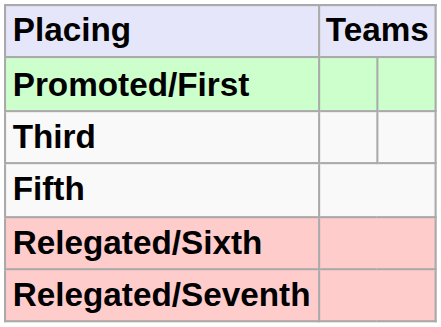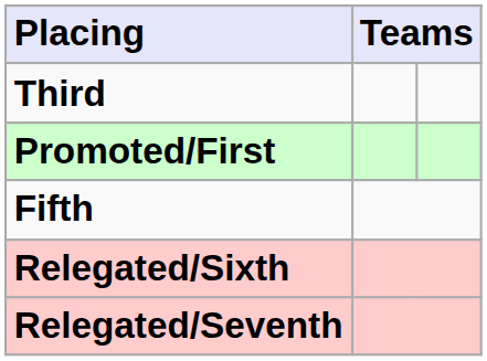rows swapped: Promoted/First <-> Third
